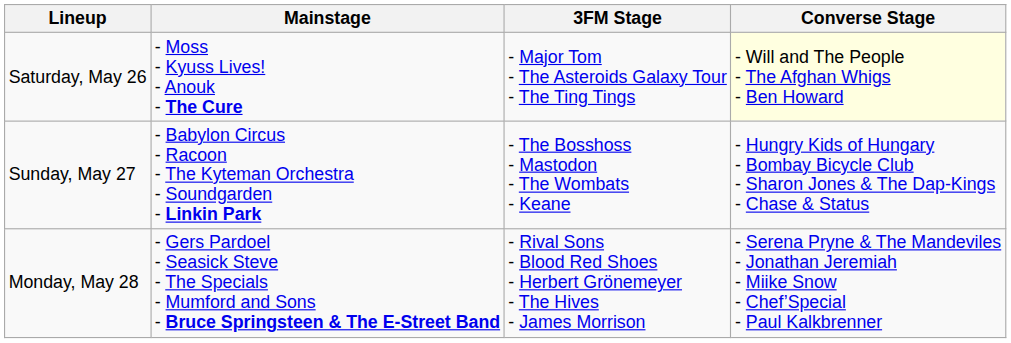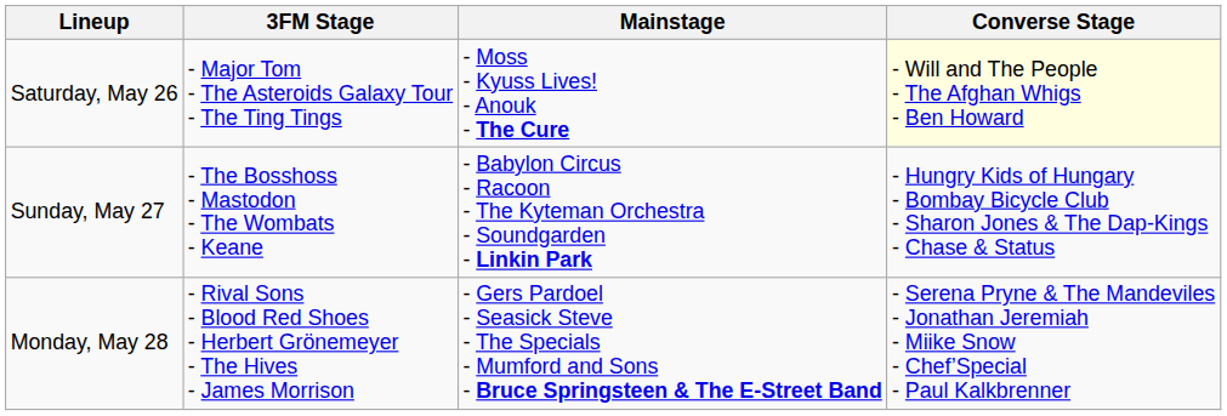columns swapped: Mainstage <-> 3FM Stage
